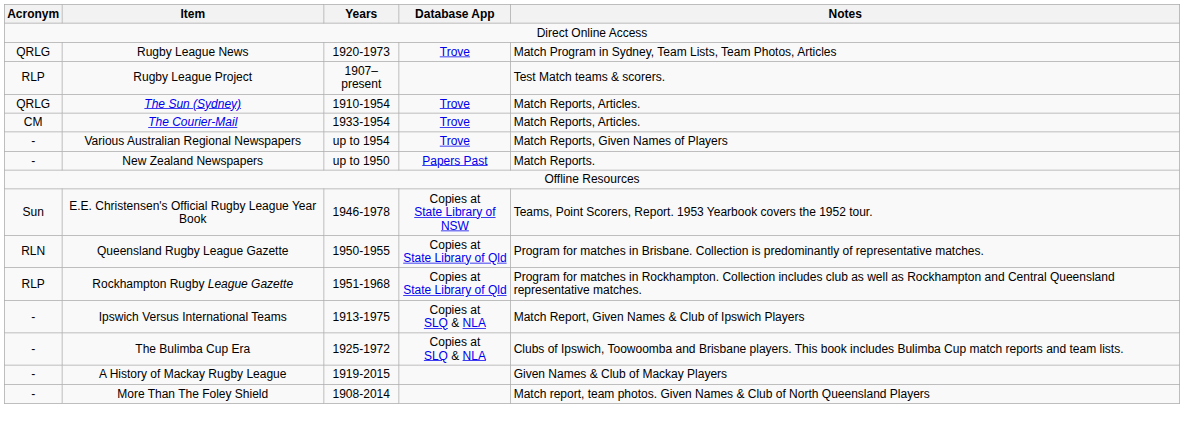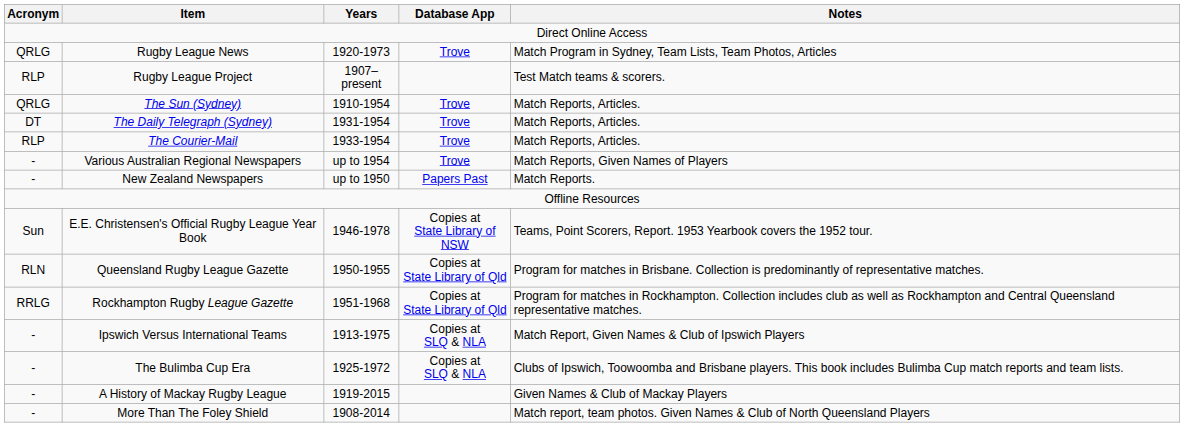+ row: DT | The Daily Telegraph (Sydney) | 1931-1954 | Trove | Match Reports, Articles.
The Courier-Mail | Acronym: CM -> RLP
Rockhampton Rugby League Gazette | Acronym: RLP -> RRLG
